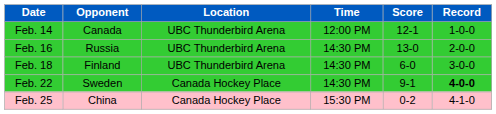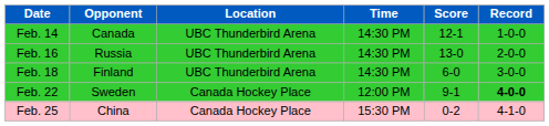Feb. 14 | Time: 12:00 PM -> 14:30 PM
Feb. 22 | Time: 14:30 PM -> 12:00 PM
